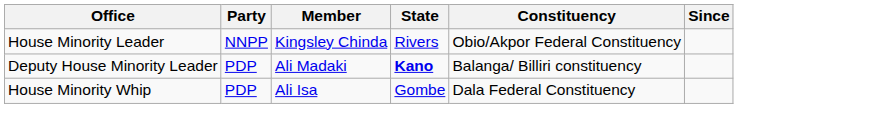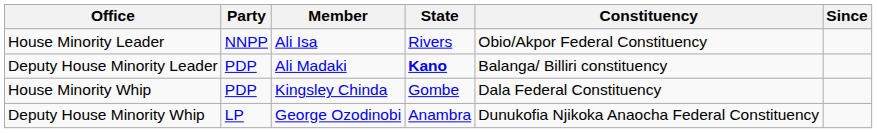House Minority Leader | Member: Kingsley Chinda -> Ali Isa
House Minority Whip | Member: Ali Isa -> Kingsley Chinda
+ row: Deputy House Minority Whip | LP | George Ozodinobi | Anambra | Dunukofia Njikoka Anaocha Federal Constituency
